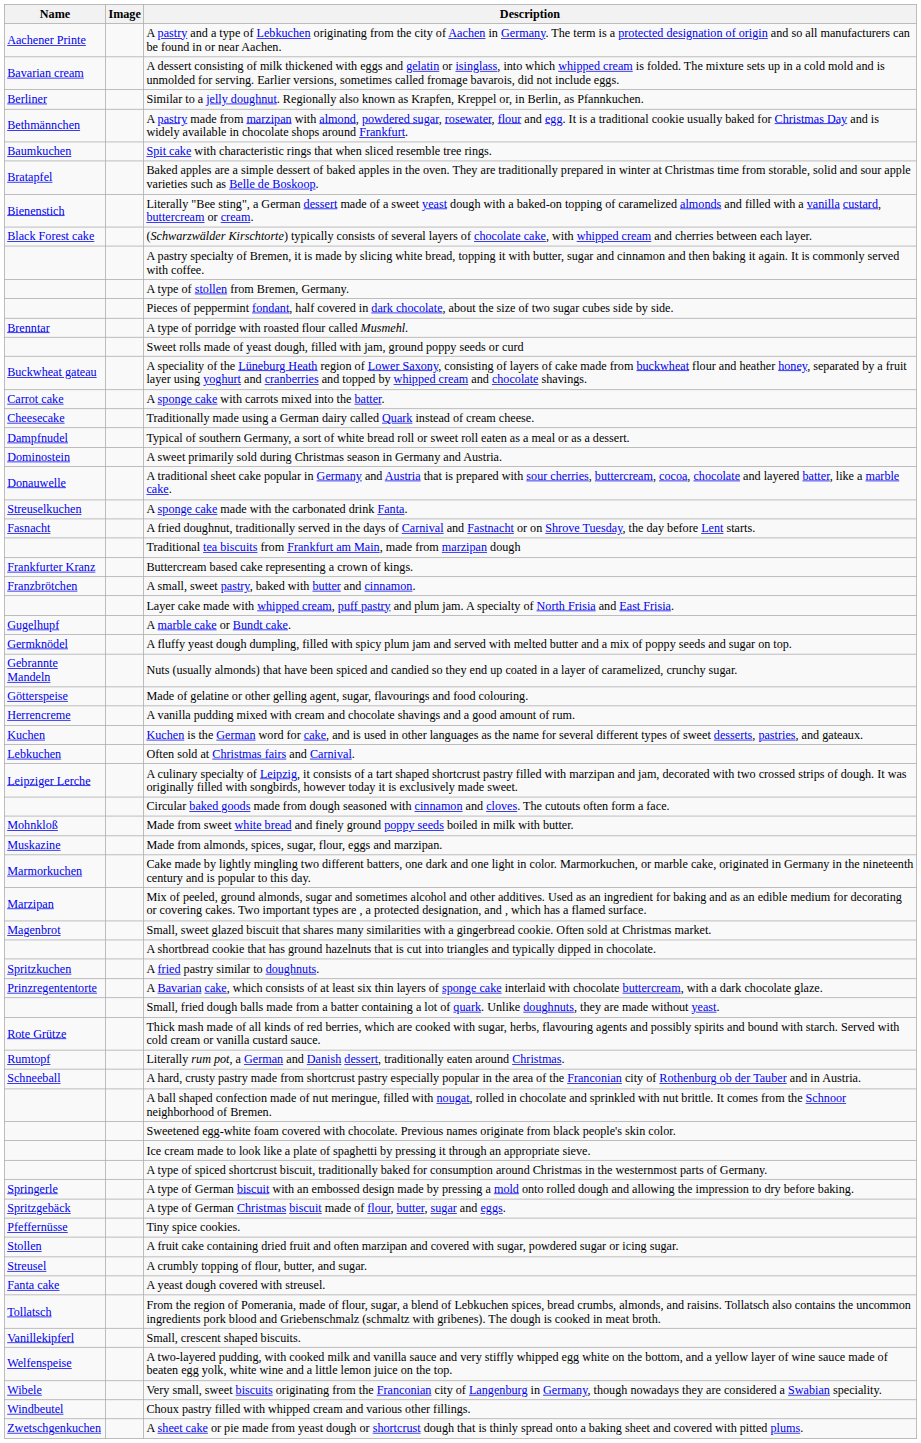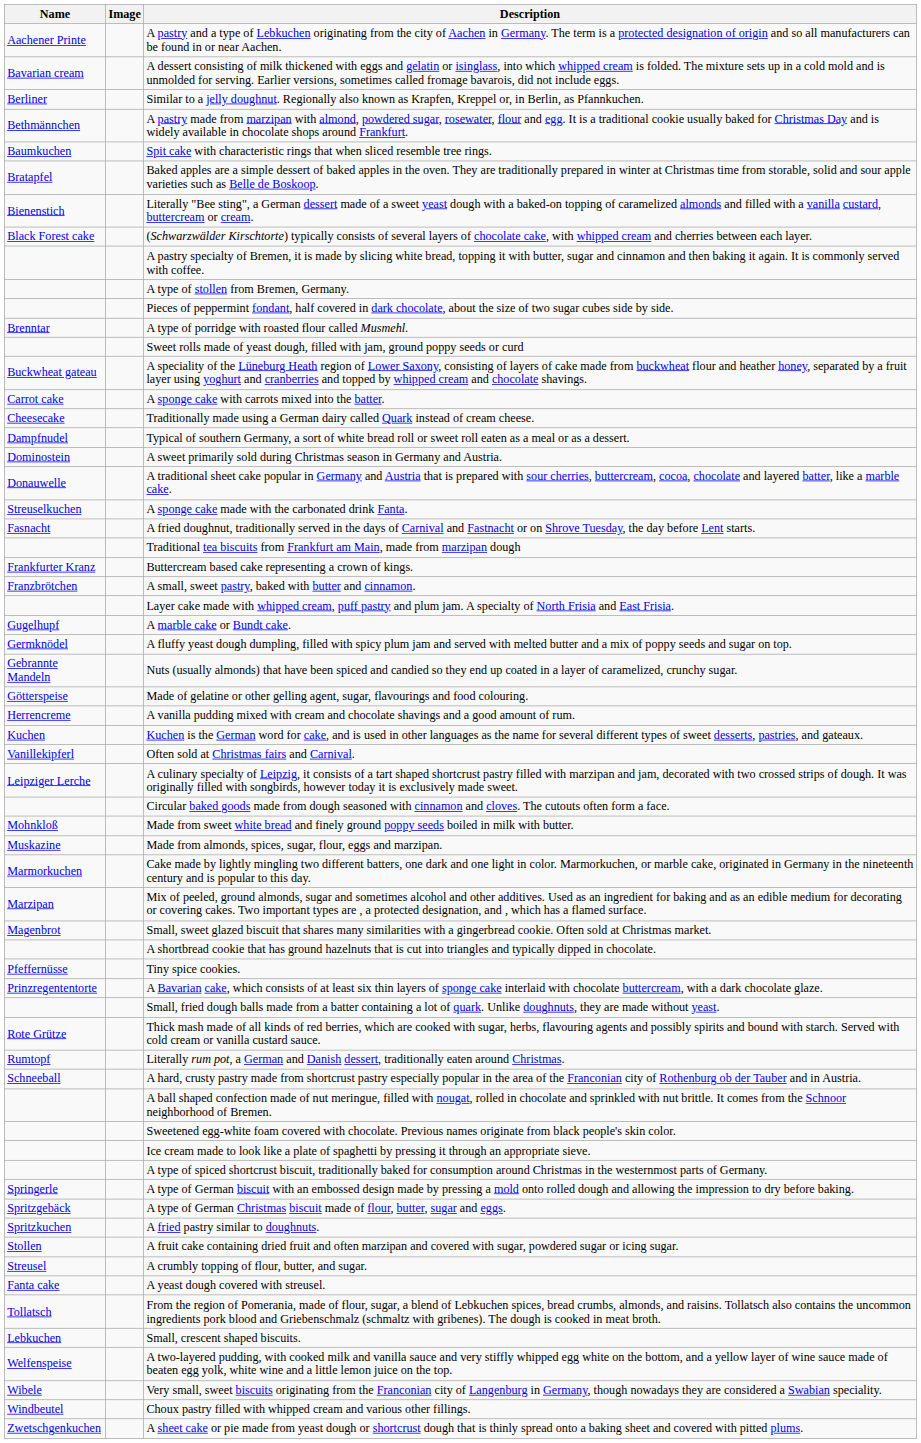Often sold at Christmas fairs and Carnival. | Name: Lebkuchen -> Vanillekipferl
rows swapped: Tiny spice cookies. <-> A fried pastry similar to doughnuts.
Small, crescent shaped biscuits. | Name: Vanillekipferl -> Lebkuchen
